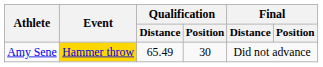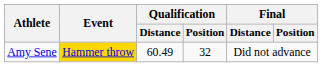Amy Sene | Qualification / Distance: 65.49 -> 60.49
Amy Sene | Qualification / Position: 30 -> 32
